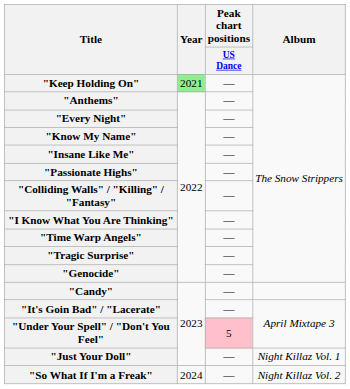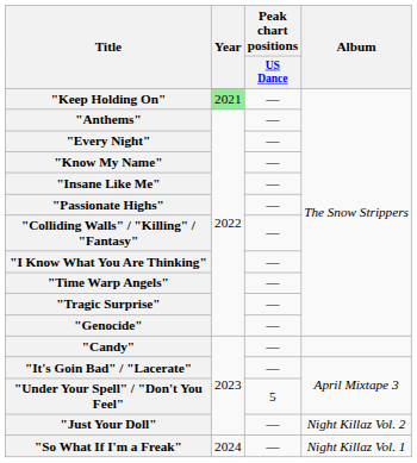"Under Your Spell" / "Don't You Feel" | Peak chart positions / US Dance: pink background -> no background
"Just Your Doll" | Album: Night Killaz Vol. 1 -> Night Killaz Vol. 2
"So What If I'm a Freak" | Album: Night Killaz Vol. 2 -> Night Killaz Vol. 1
